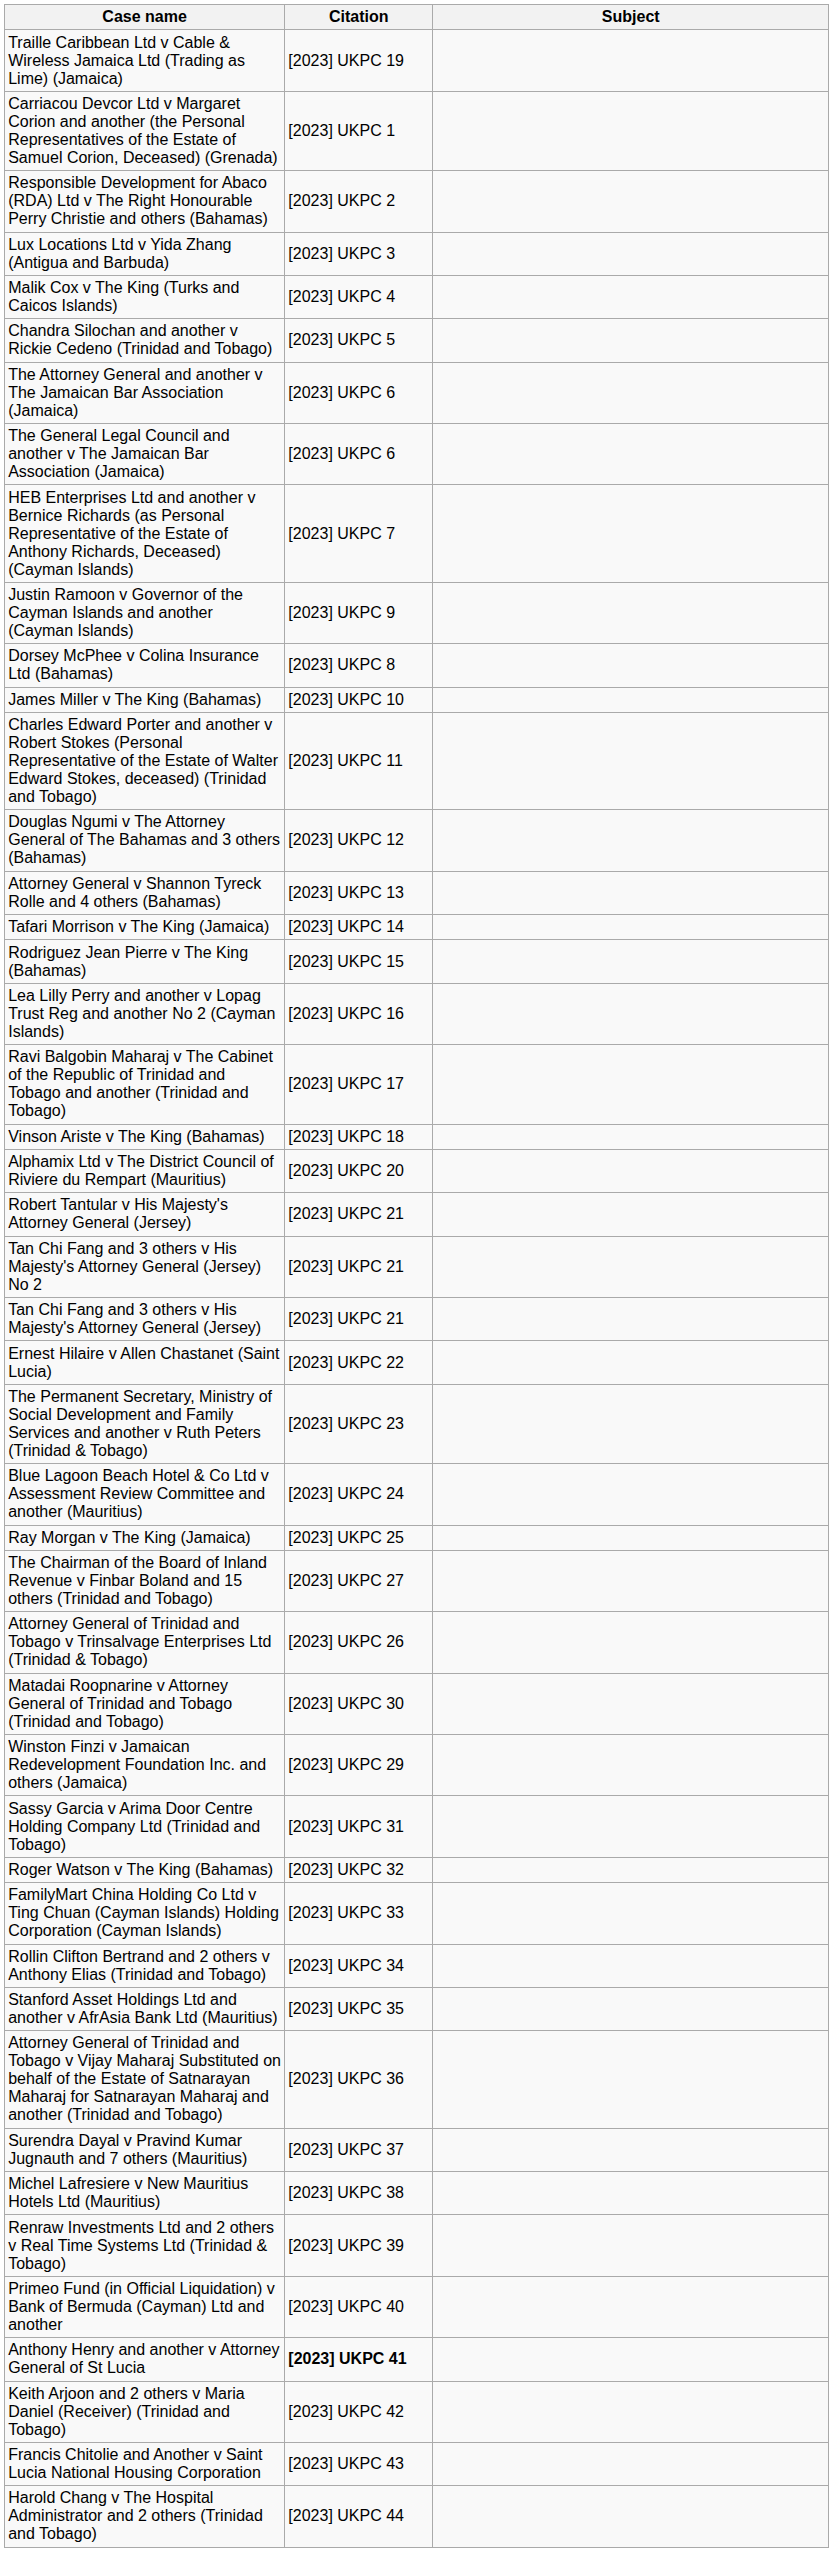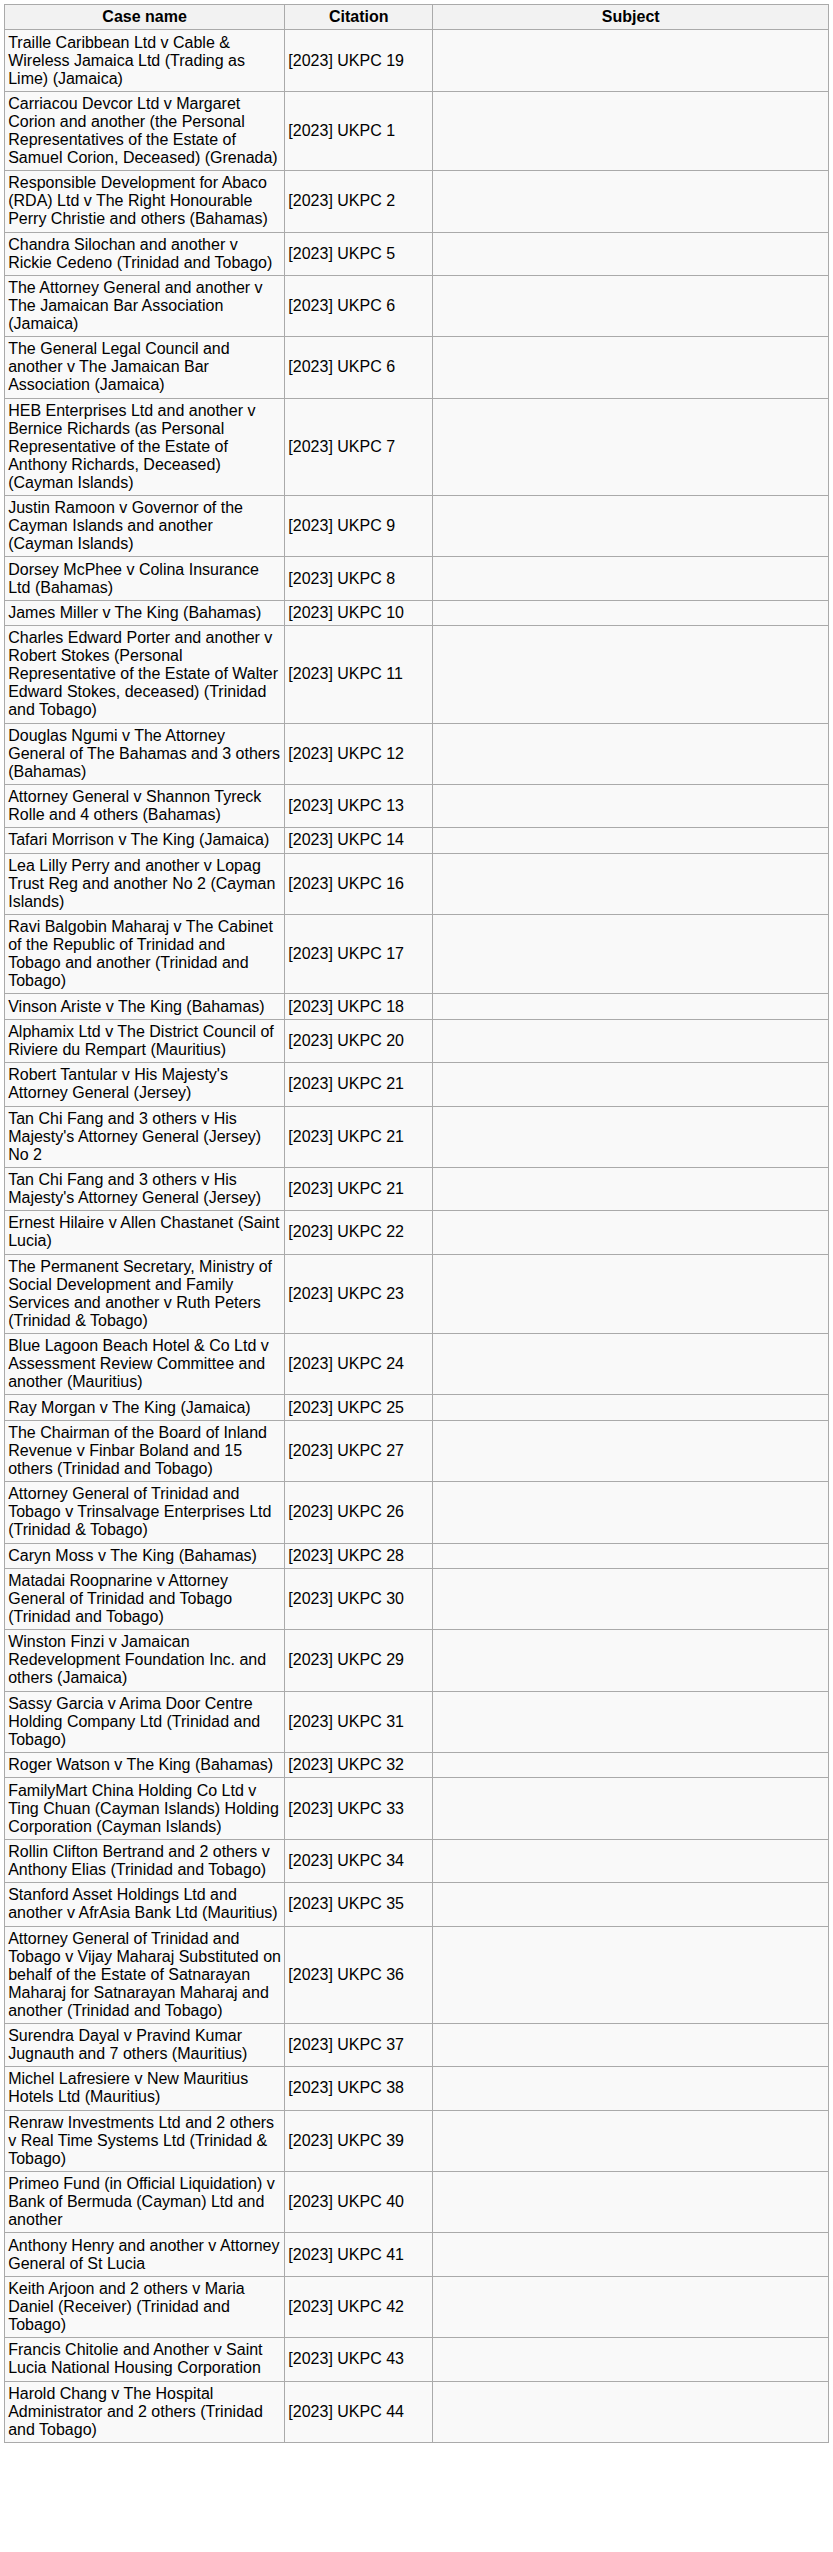- row: Lux Locations Ltd v Yida Zhang (Antigua and Barbuda) | [2023] UKPC 3
- row: Malik Cox v The King (Turks and Caicos Islands) | [2023] UKPC 4
- row: Rodriguez Jean Pierre v The King (Bahamas) | [2023] UKPC 15
+ row: Caryn Moss v The King (Bahamas) | [2023] UKPC 28
Anthony Henry and another v Attorney General of St Lucia | Citation: bold -> normal
